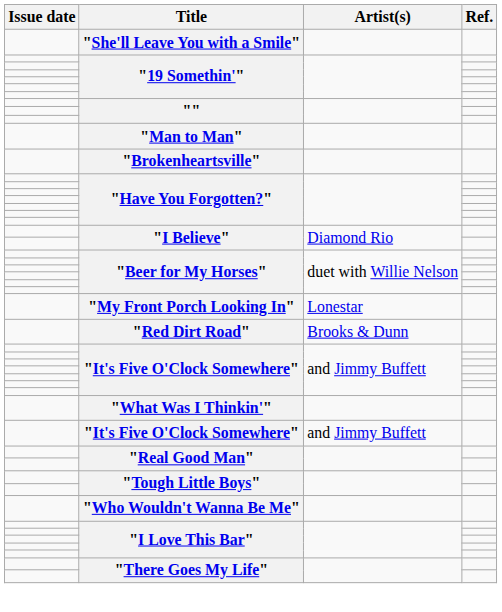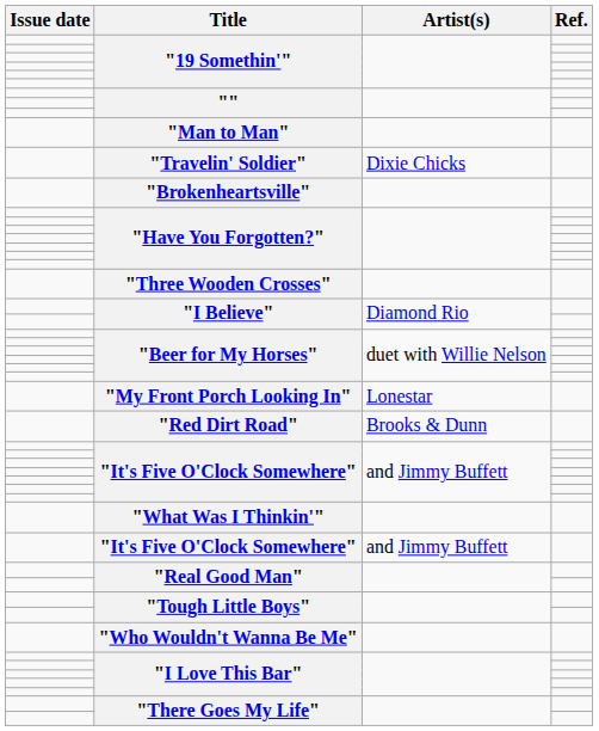- row: "She'll Leave You with a Smile"
+ row: "Travelin' Soldier" | Dixie Chicks
+ row: "Three Wooden Crosses"
